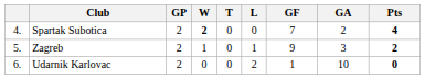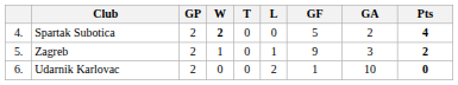Spartak Subotica | GF: 7 -> 5
